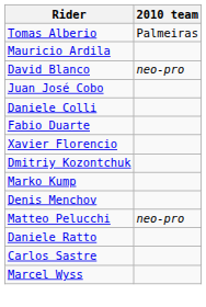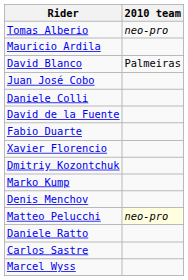Tomas Alberio | 2010 team: Palmeiras -> neo-pro
David Blanco | 2010 team: neo-pro -> Palmeiras
+ row: David de la Fuente
Matteo Pelucchi | 2010 team: no background -> lightyellow background
